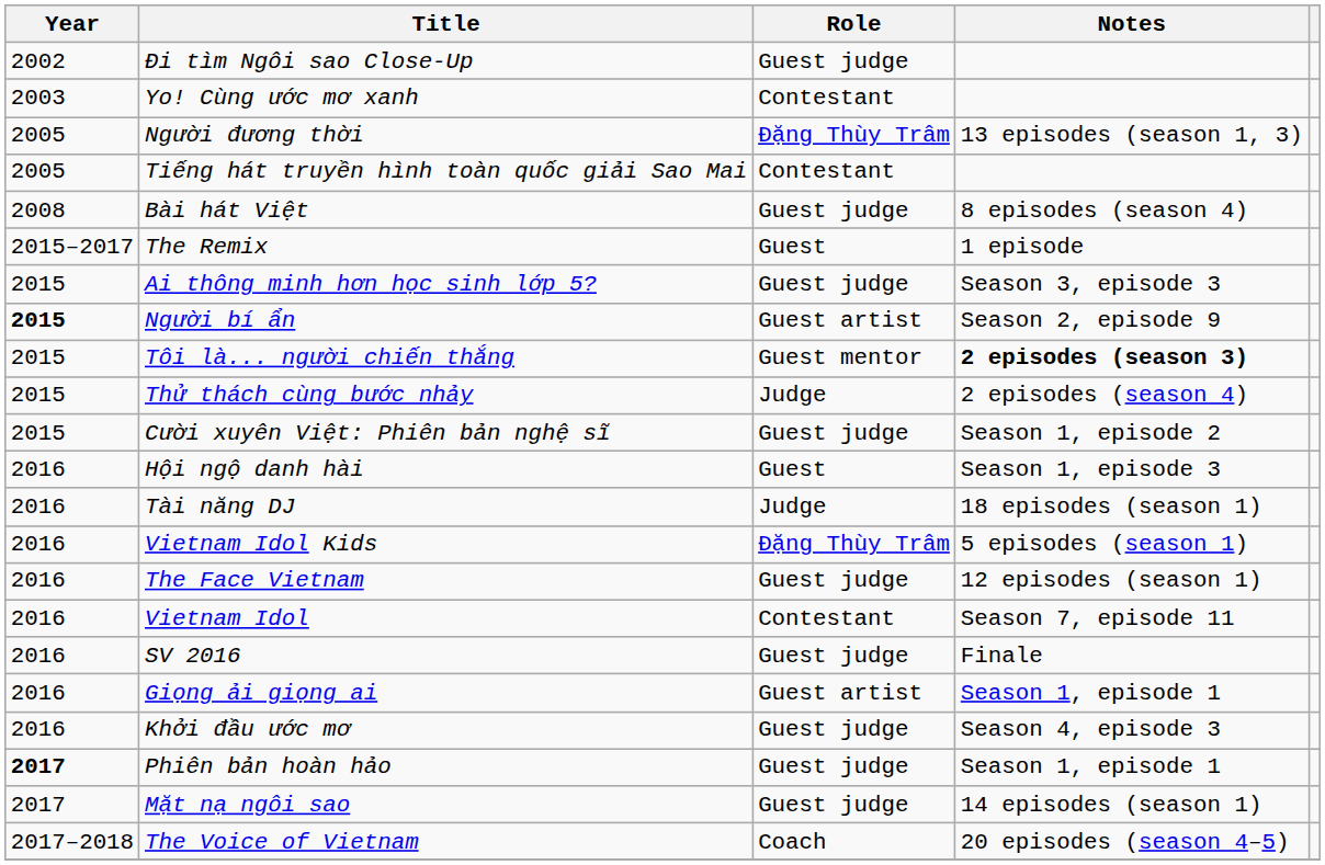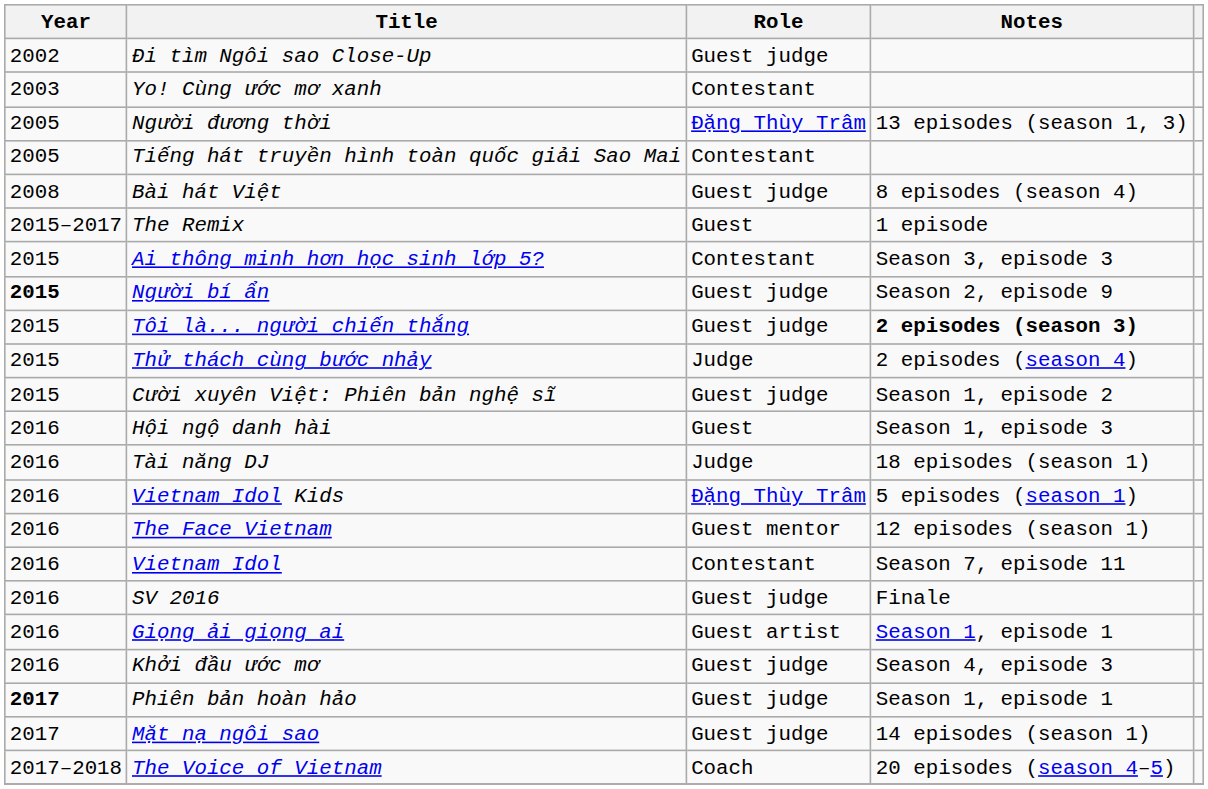Ai thông minh hơn học sinh lớp 5? | Role: Guest judge -> Contestant
Người bí ẩn | Role: Guest artist -> Guest judge
Tôi là... người chiến thắng | Role: Guest mentor -> Guest judge
The Face Vietnam | Role: Guest judge -> Guest mentor
